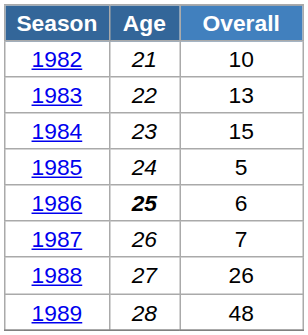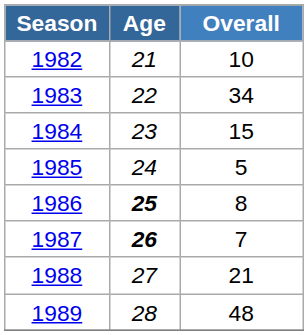1983 | Overall: 13 -> 34
1986 | Overall: 6 -> 8
1987 | Age: normal -> bold
1988 | Overall: 26 -> 21
